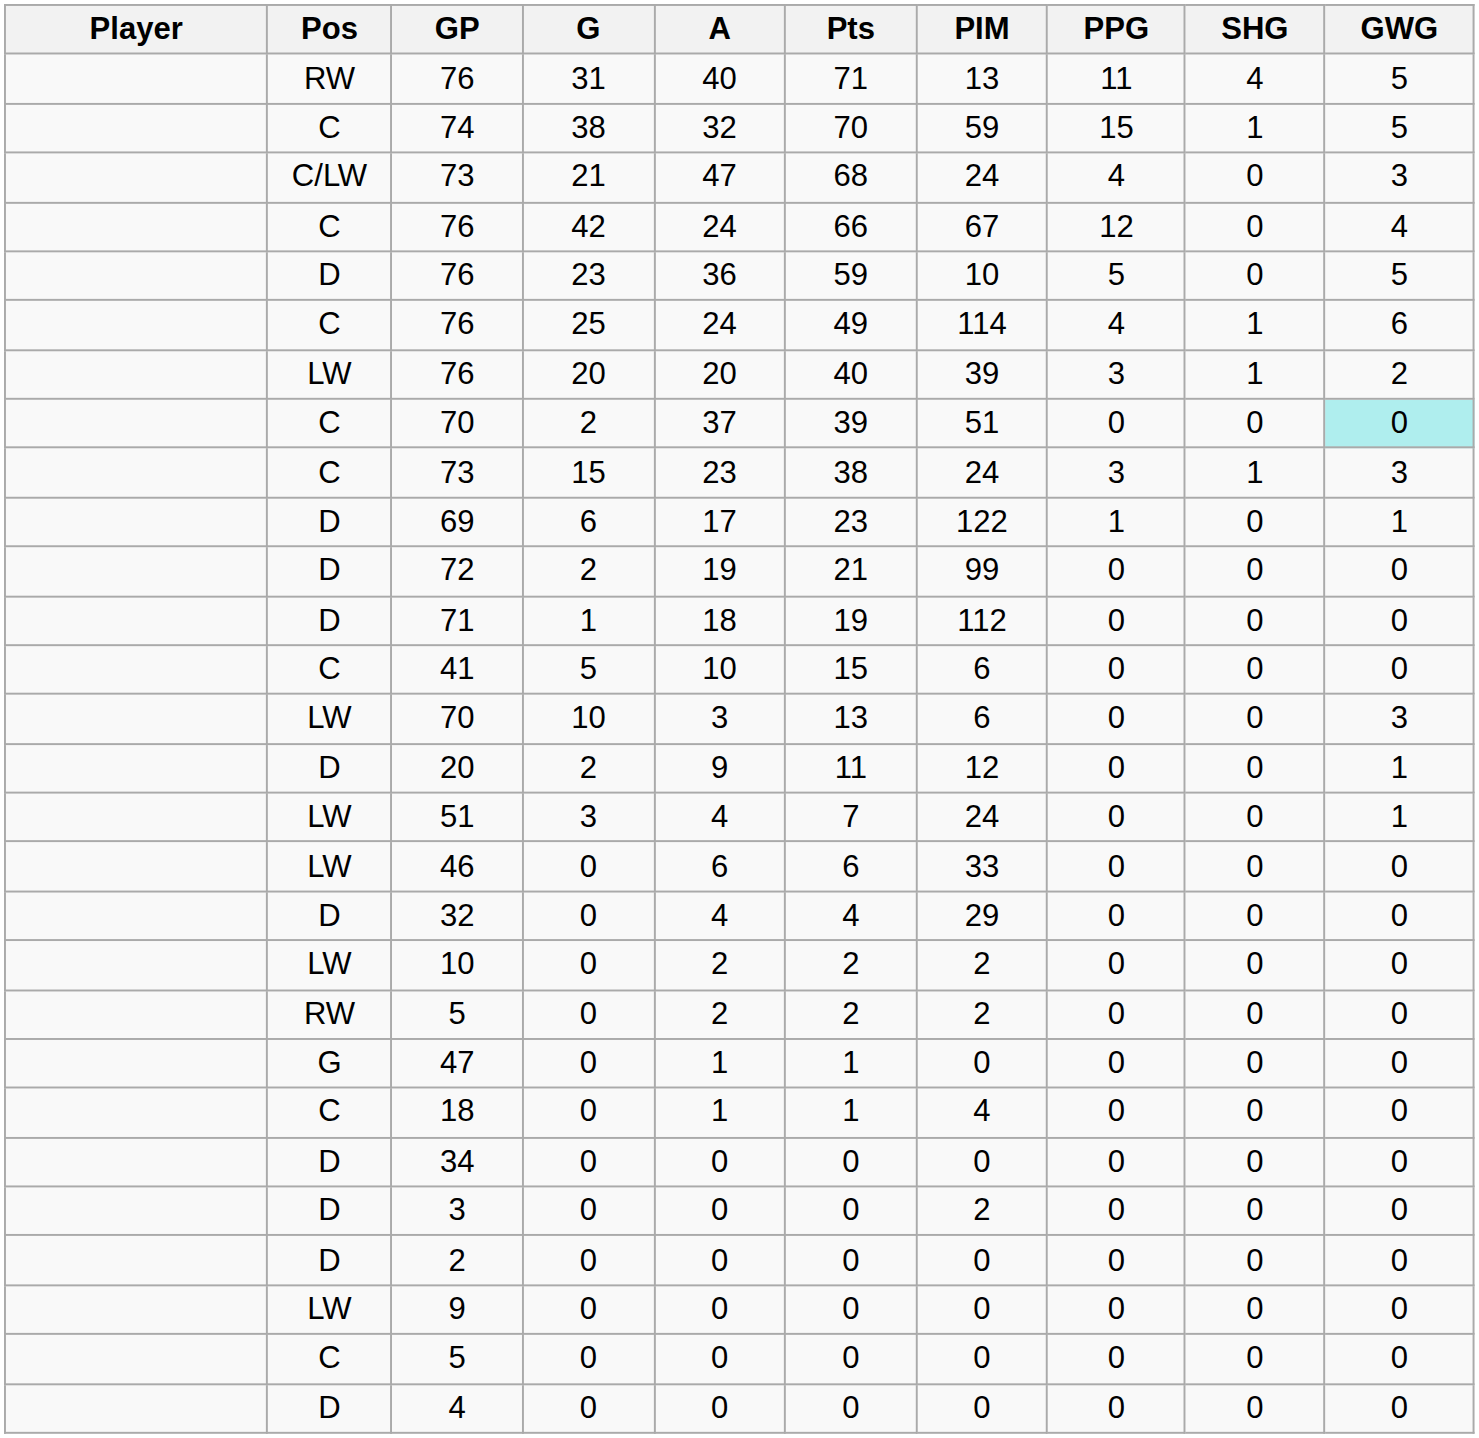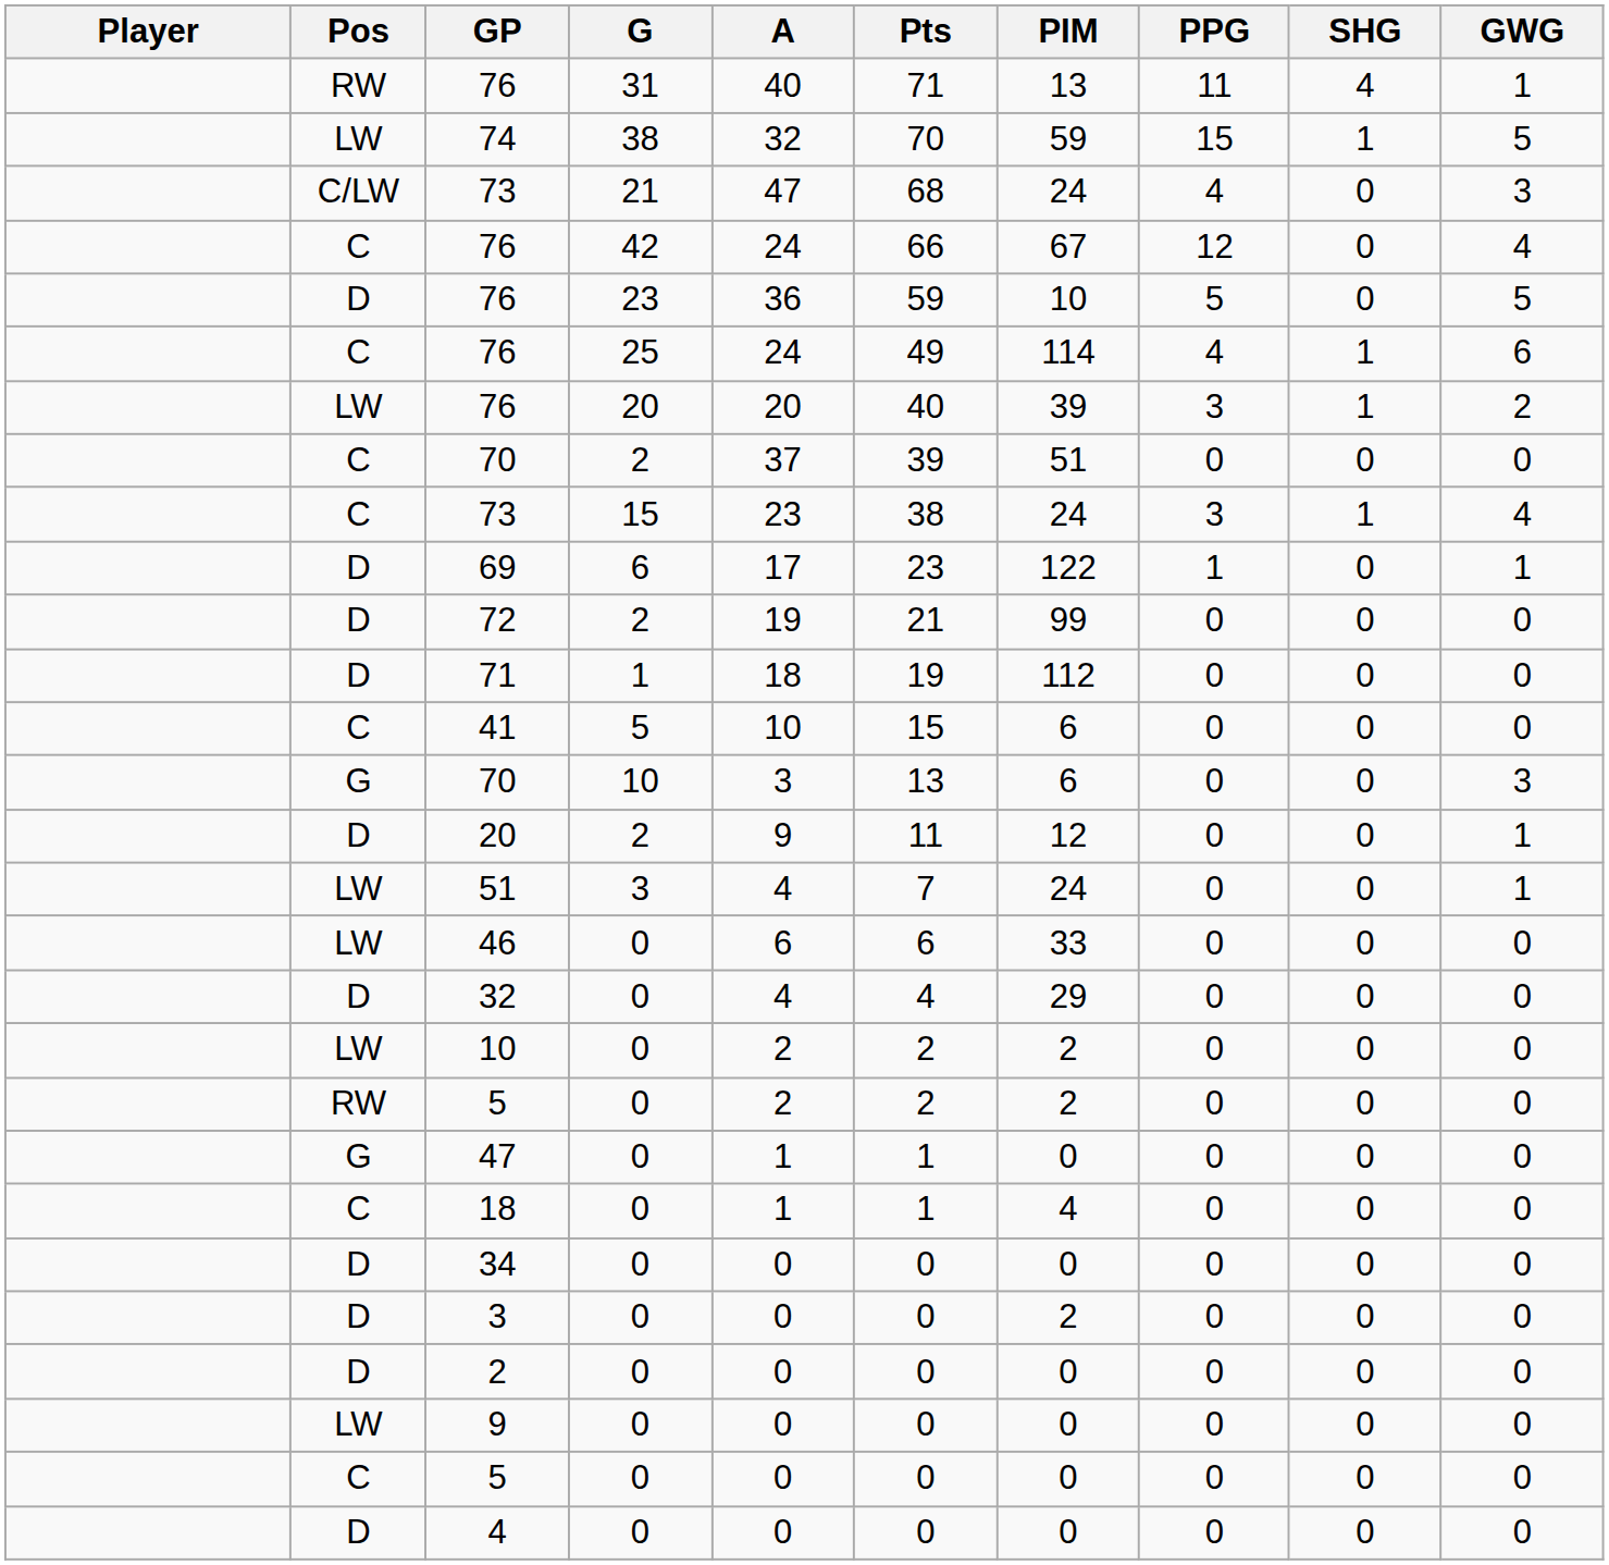76 / 31 | GWG: 5 -> 1
74 | Pos: C -> LW
70 / 2 | GWG: paleturquoise background -> no background
73 / 15 | GWG: 3 -> 4
70 / 10 | Pos: LW -> G
